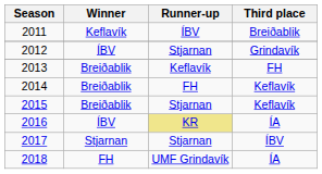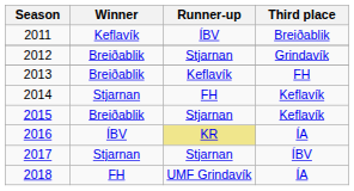2012 | Winner: ÍBV -> Breiðablik
2014 | Winner: Breiðablik -> Stjarnan
